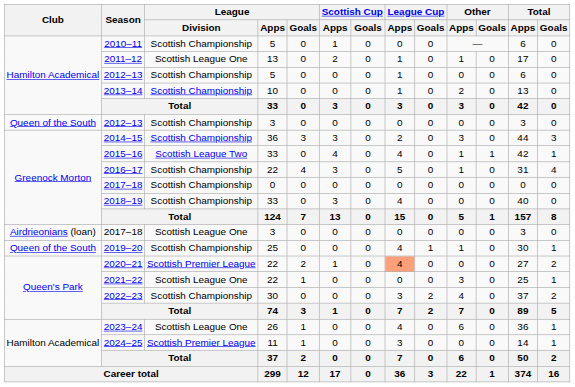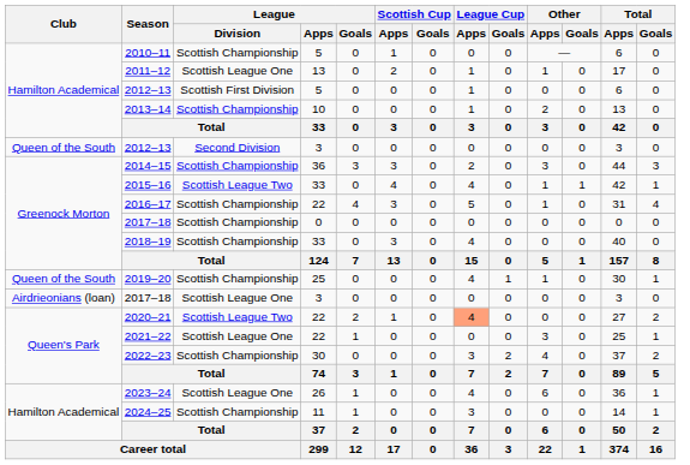2012–13 / 5 | League / Division: Scottish Championship -> Scottish First Division
2012–13 / 3 | League / Division: Scottish Championship -> Second Division
rows swapped: 2017–18 / 3 <-> 2019–20
2020–21 | League / Division: Scottish Premier League -> Scottish League Two
2024–25 | League / Division: Scottish Premier League -> Scottish Championship
